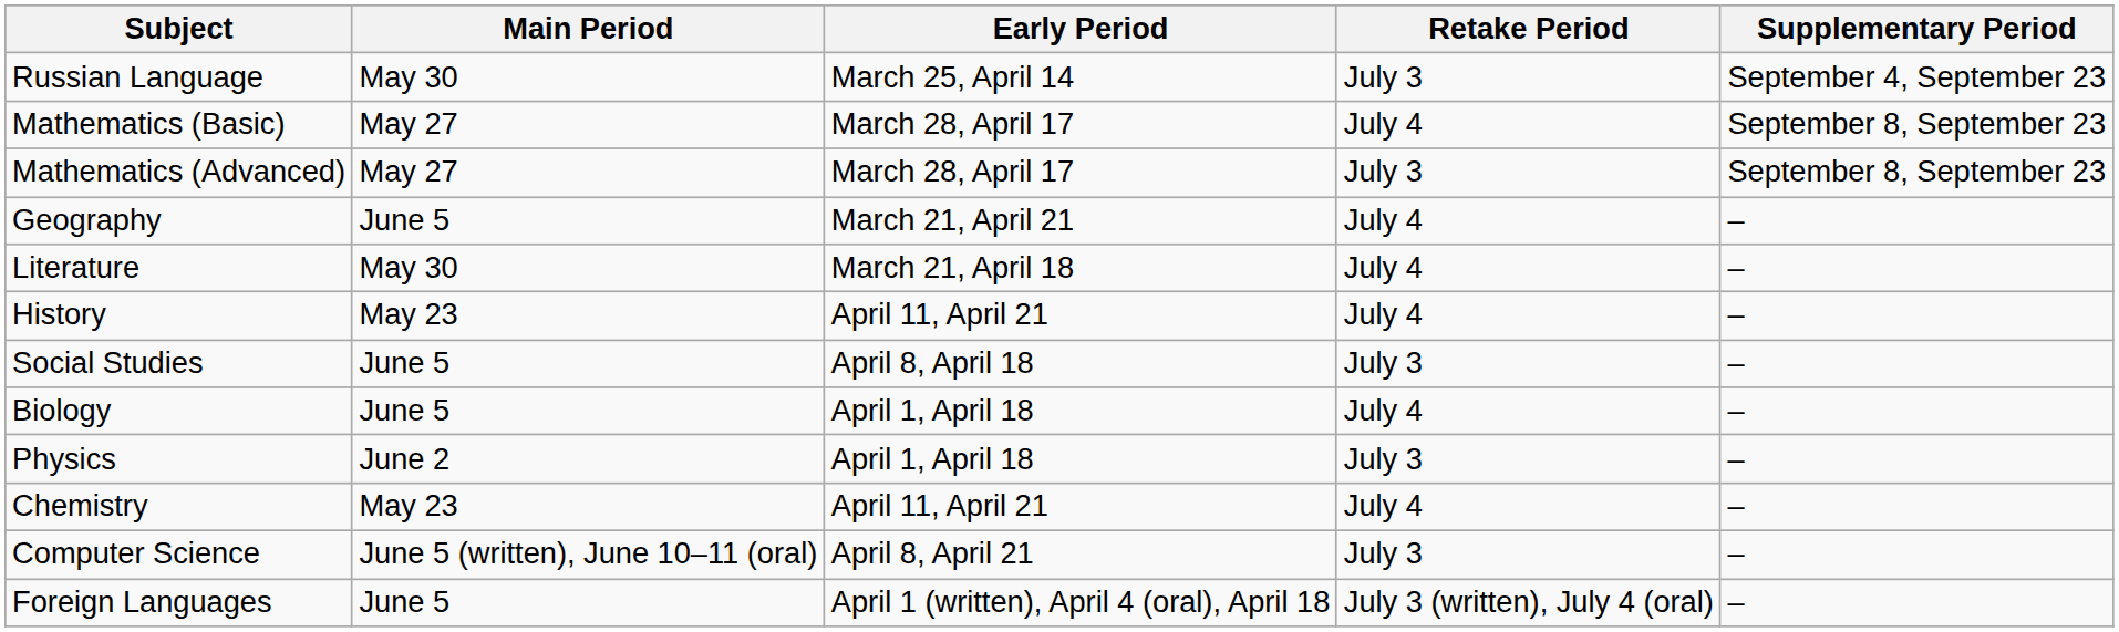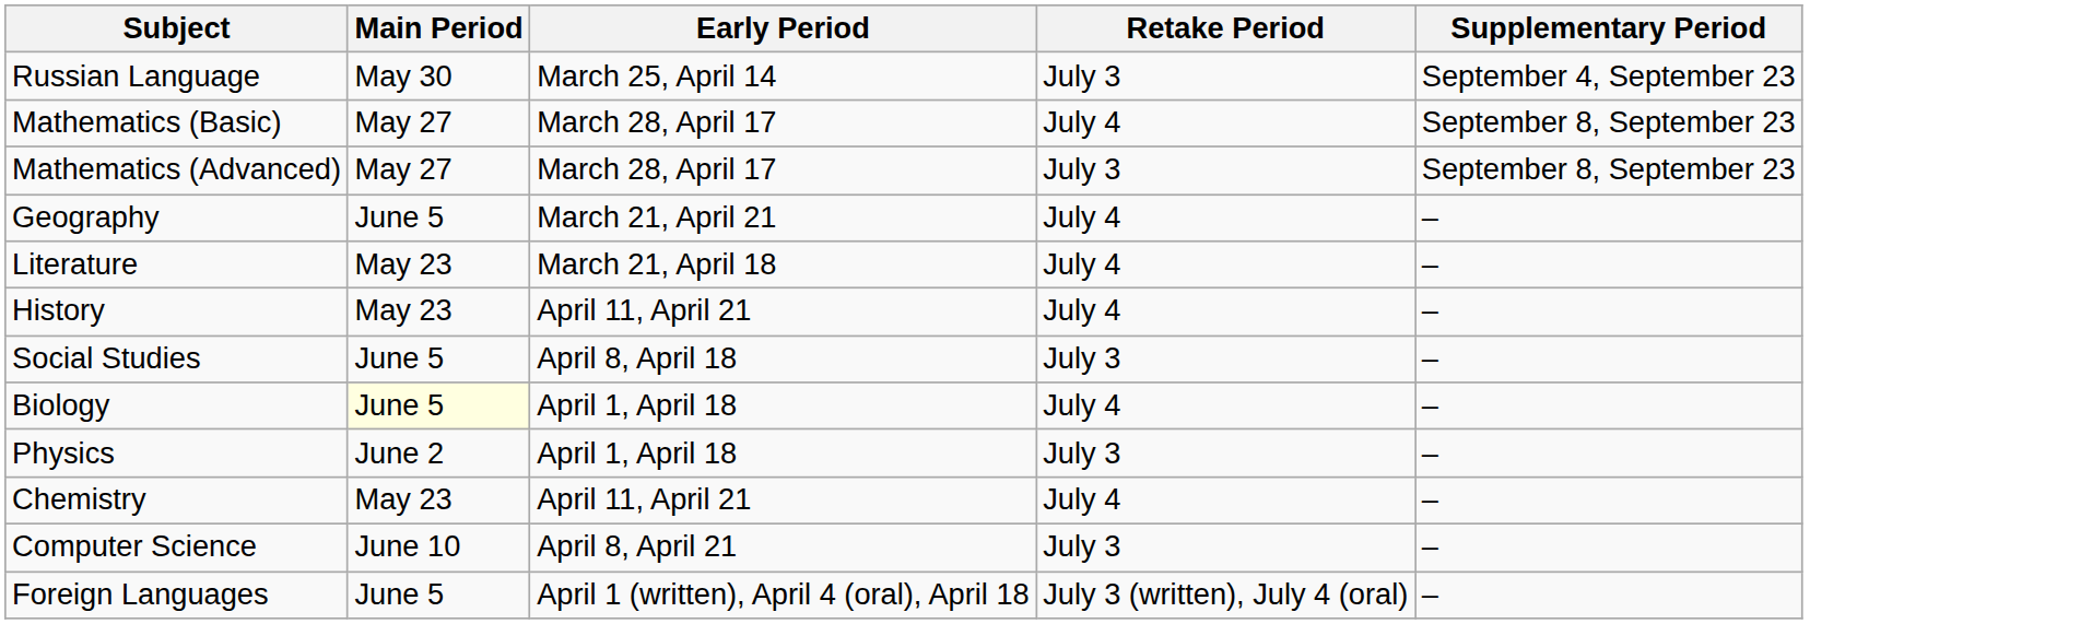Literature | Main Period: May 30 -> May 23
Biology | Main Period: no background -> lightyellow background
Computer Science | Main Period: June 5 (written), June 10–11 (oral) -> June 10
